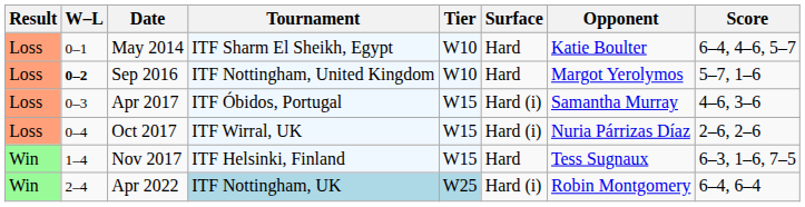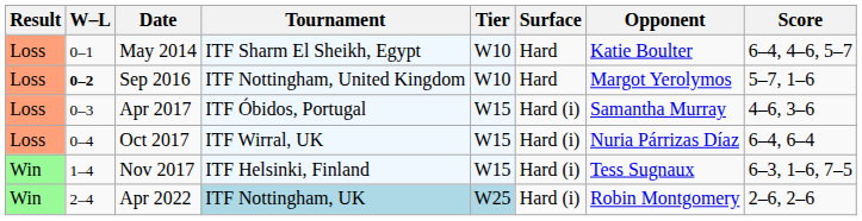Oct 2017 | Score: 2–6, 2–6 -> 6–4, 6–4
Nov 2017 | Surface: Hard -> Hard (i)
Apr 2022 | Score: 6–4, 6–4 -> 2–6, 2–6
